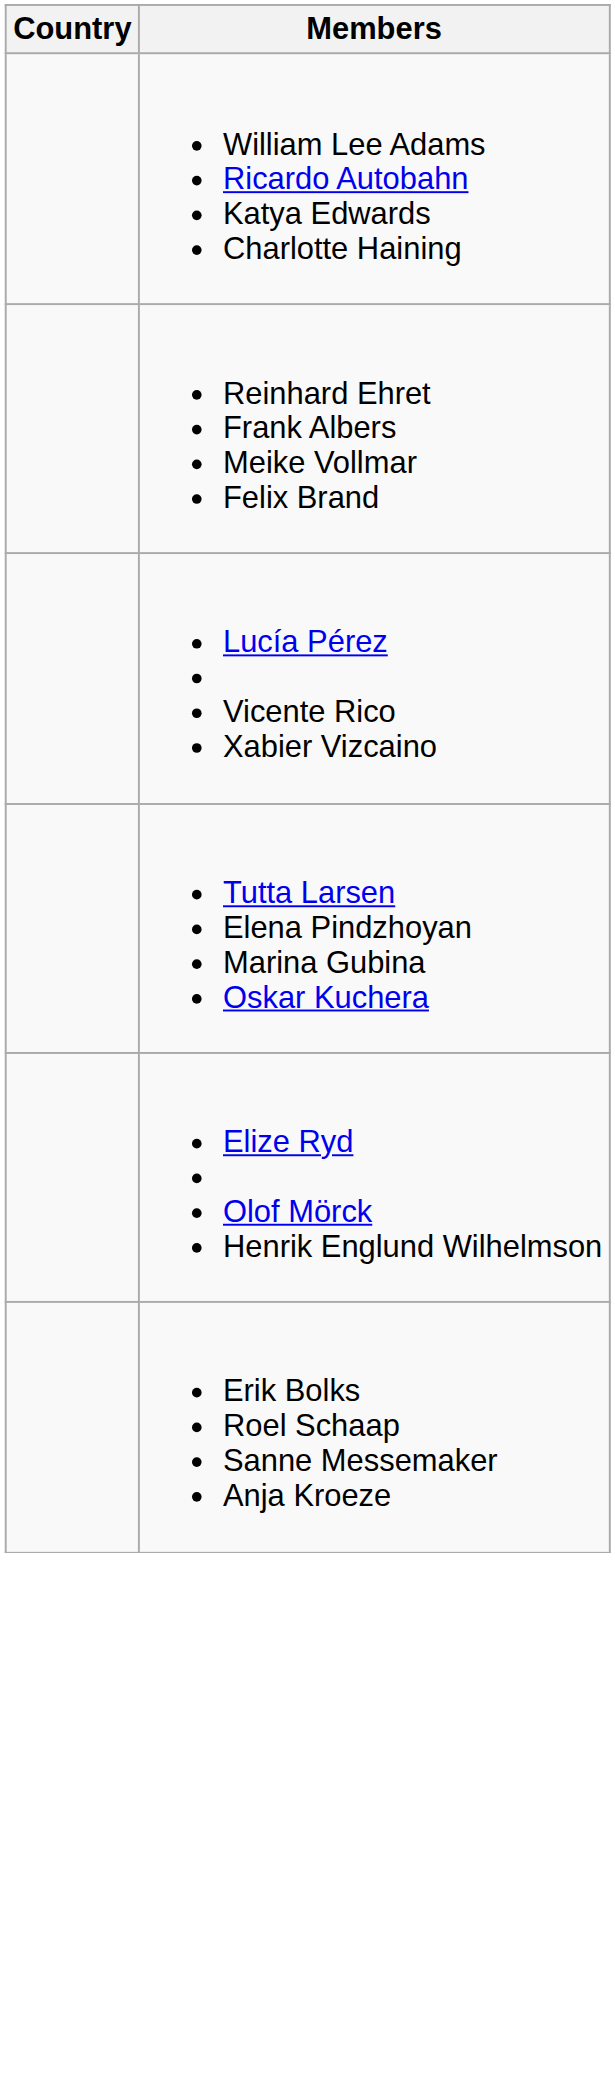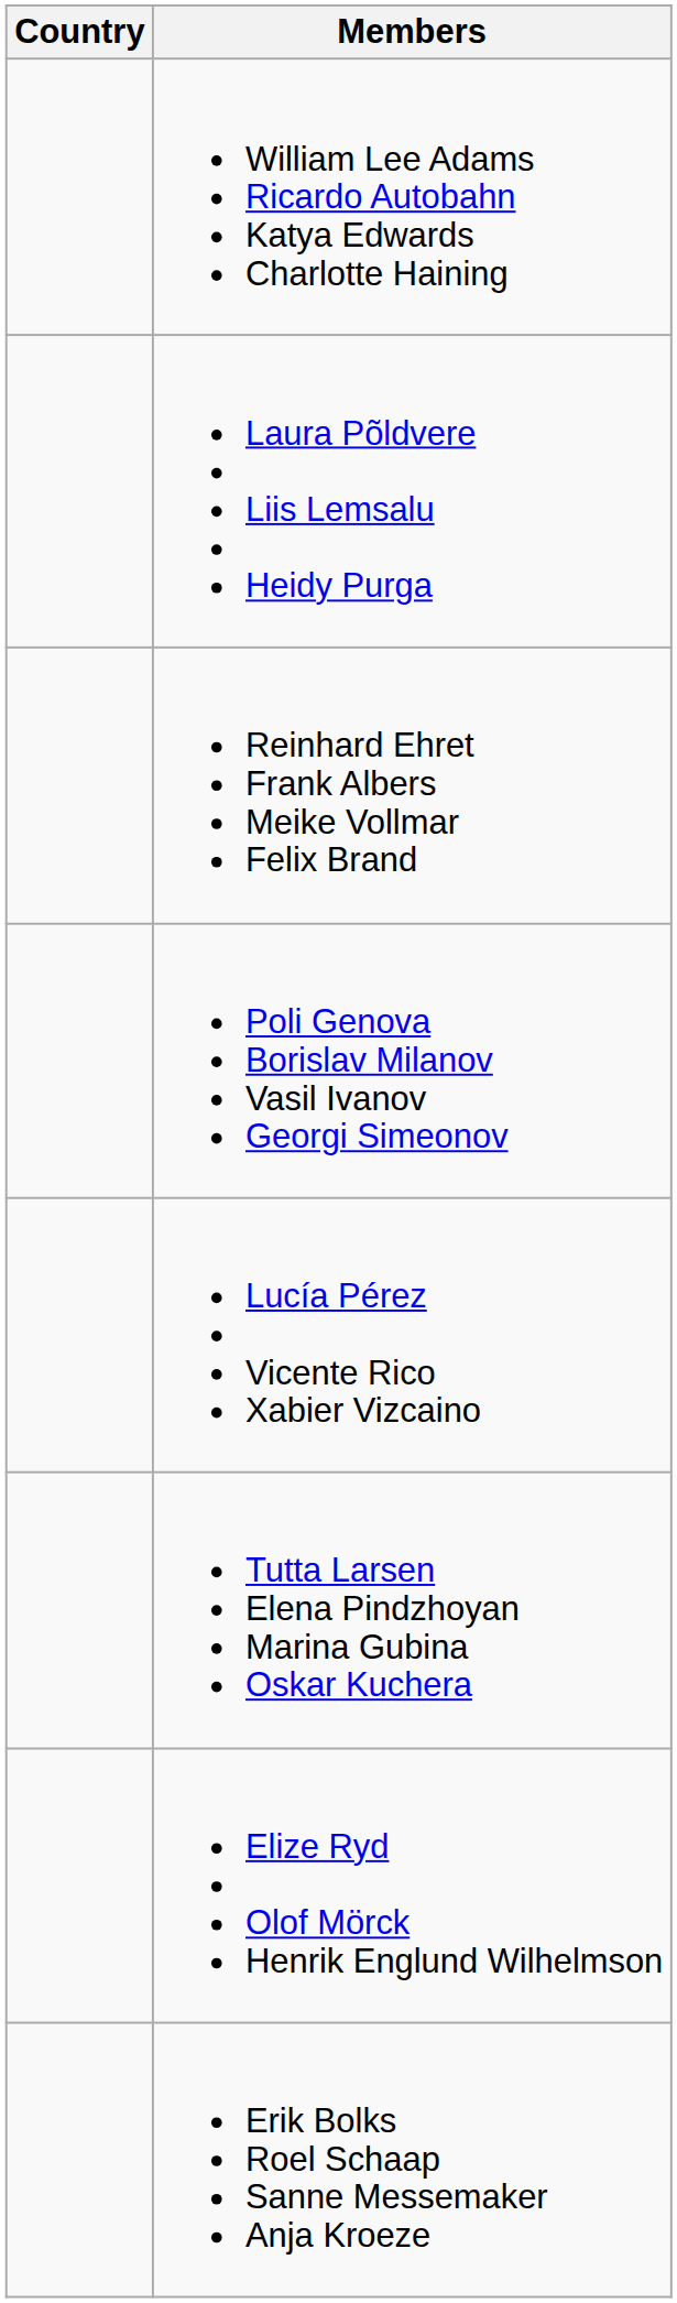+ row: Laura Põldvere Liis Lemsalu Heidy Purga
+ row: Poli Genova Borislav Milanov Vasil Ivanov Georgi Simeonov
